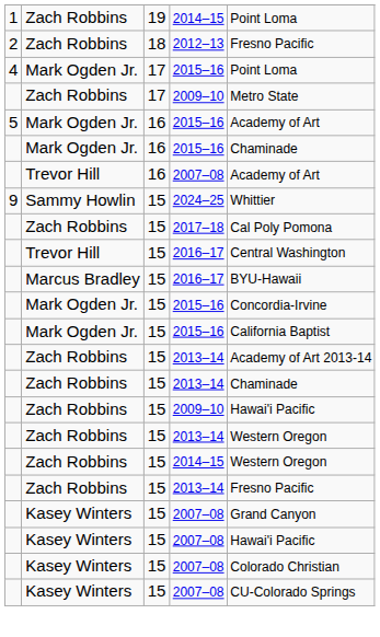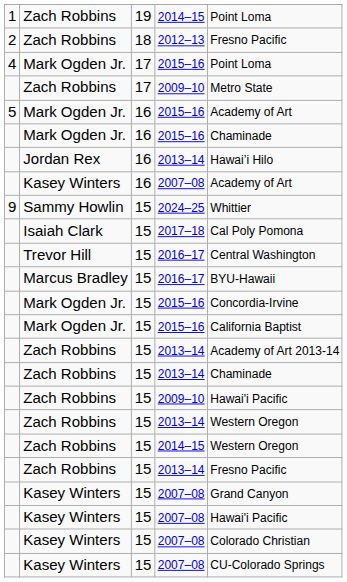+ row: Jordan Rex | 16 | 2013–14 | Hawai’i Hilo
16 / 2007–08 | column 2: Trevor Hill -> Kasey Winters
2017–18 | column 2: Zach Robbins -> Isaiah Clark
